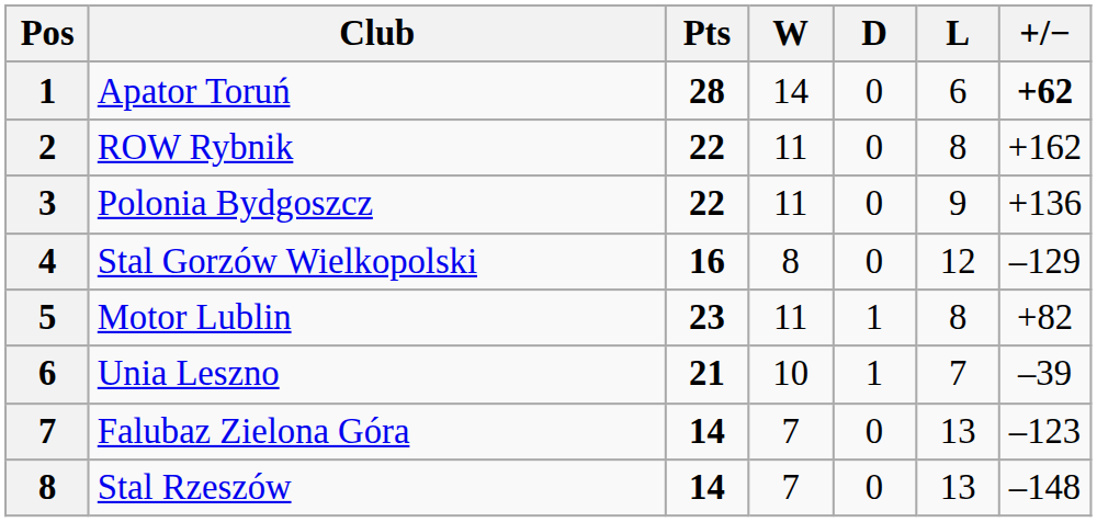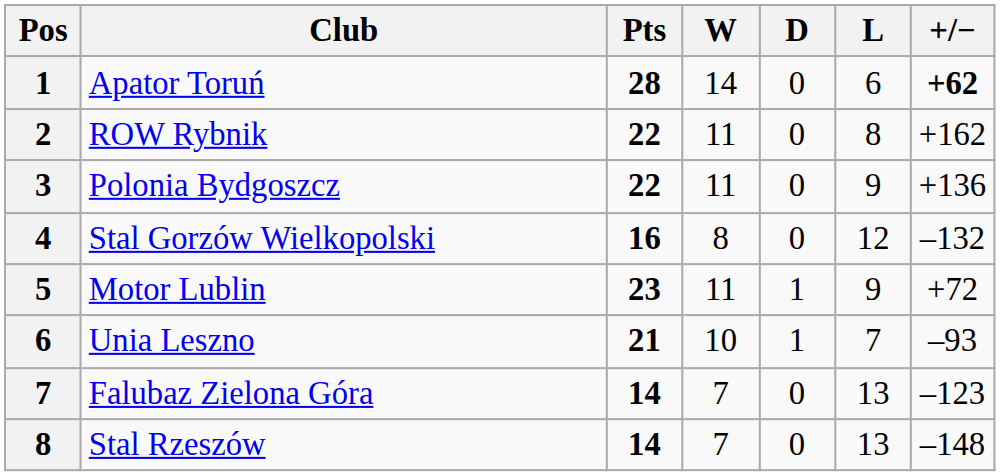Stal Gorzów Wielkopolski | +/−: –129 -> –132
Motor Lublin | L: 8 -> 9
Motor Lublin | +/−: +82 -> +72
Unia Leszno | +/−: –39 -> –93
